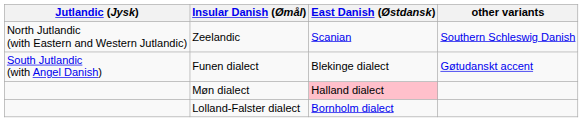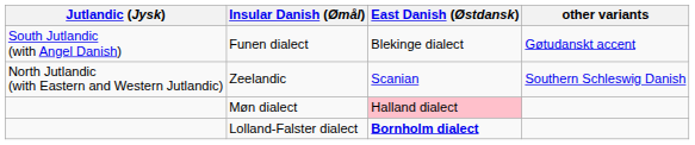rows swapped: Zeelandic <-> Funen dialect
Lolland-Falster dialect | East Danish (Østdansk): normal -> bold
